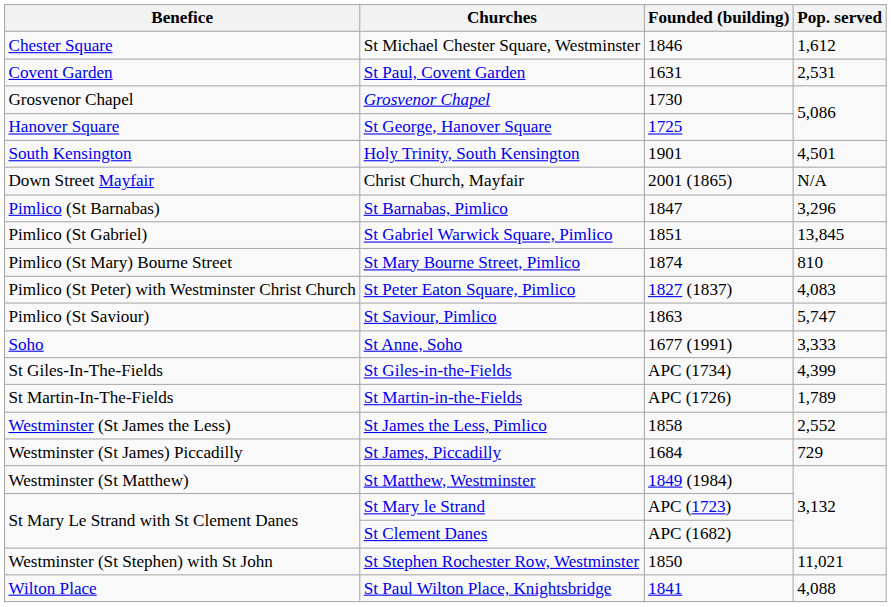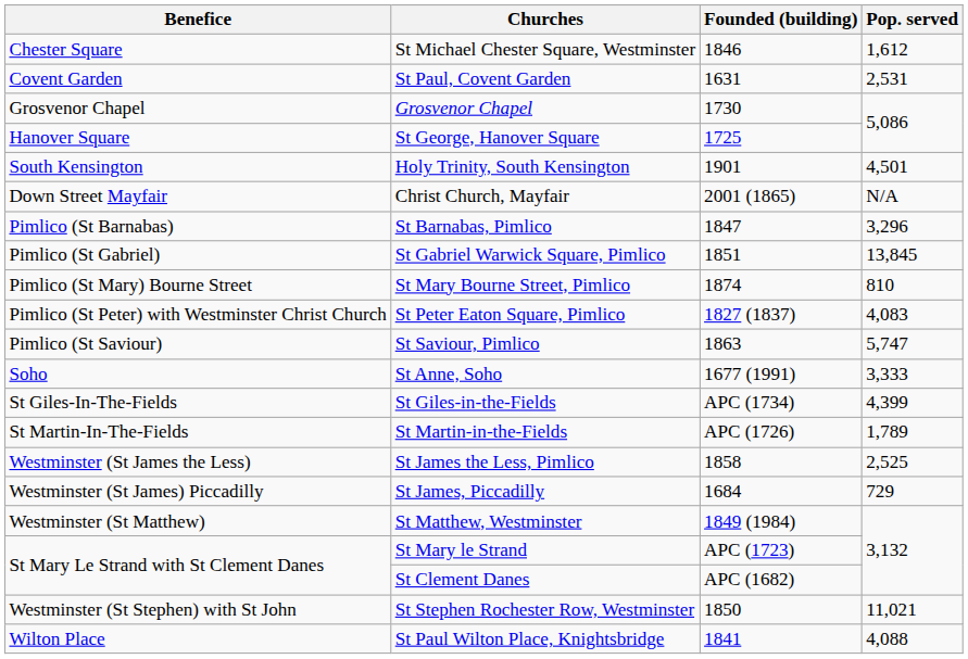St James the Less, Pimlico | Pop. served: 2,552 -> 2,525
